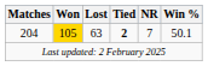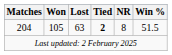204 | Won: gold background -> no background
204 | NR: 7 -> 8
204 | Win %: 50.1 -> 51.5
